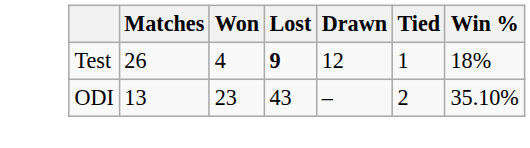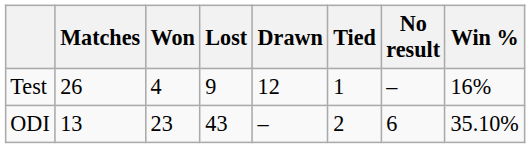+ column: No result | – | 6
Test | Lost: bold -> normal
Test | Win %: 18% -> 16%
